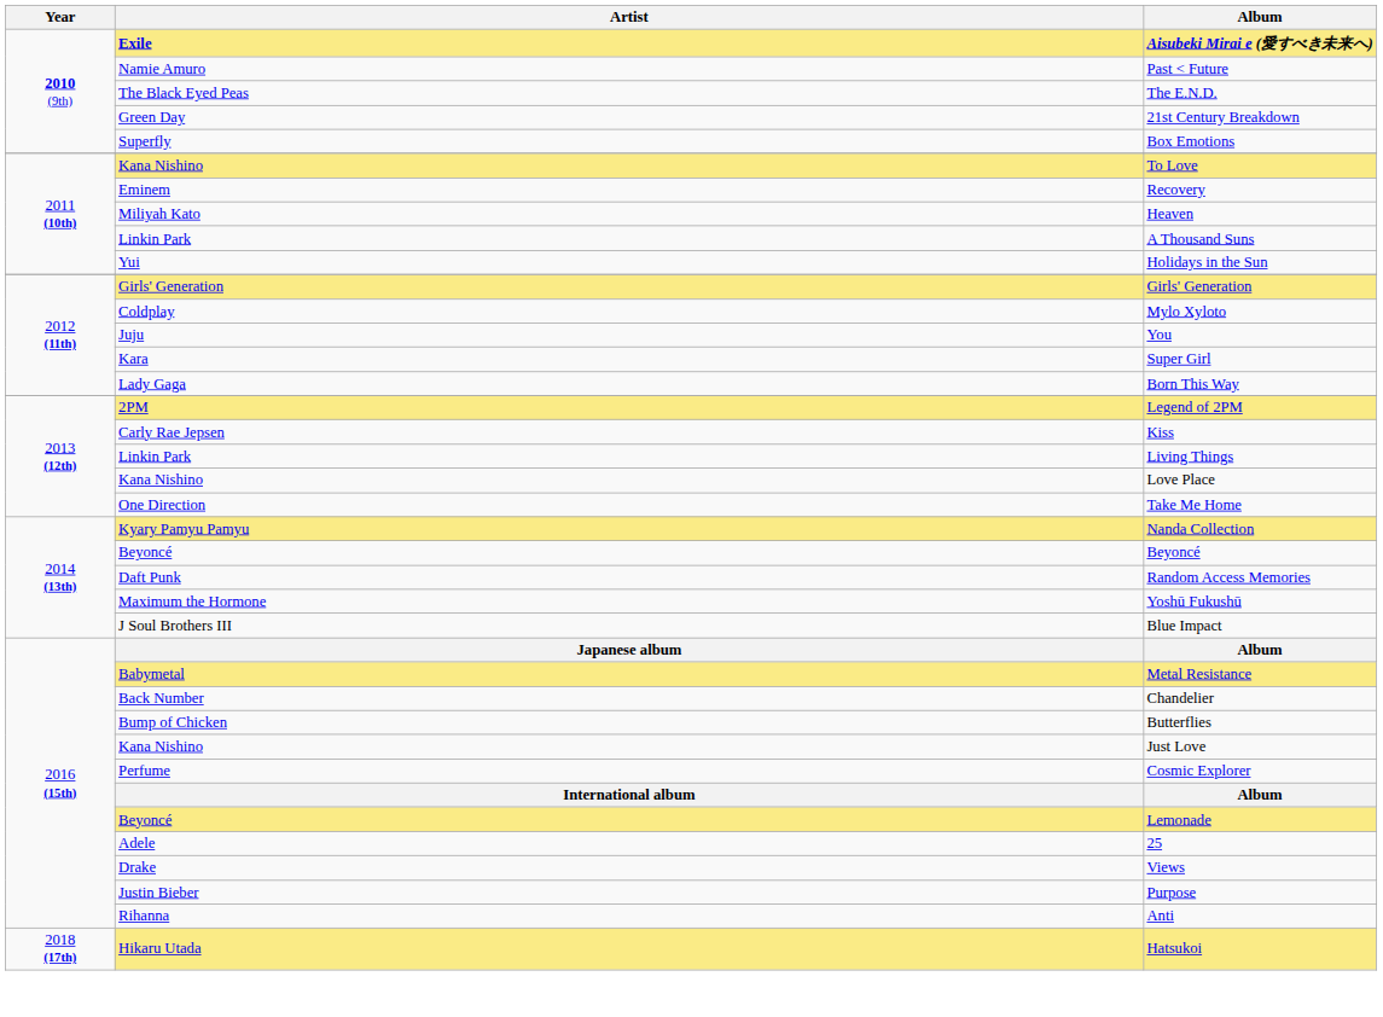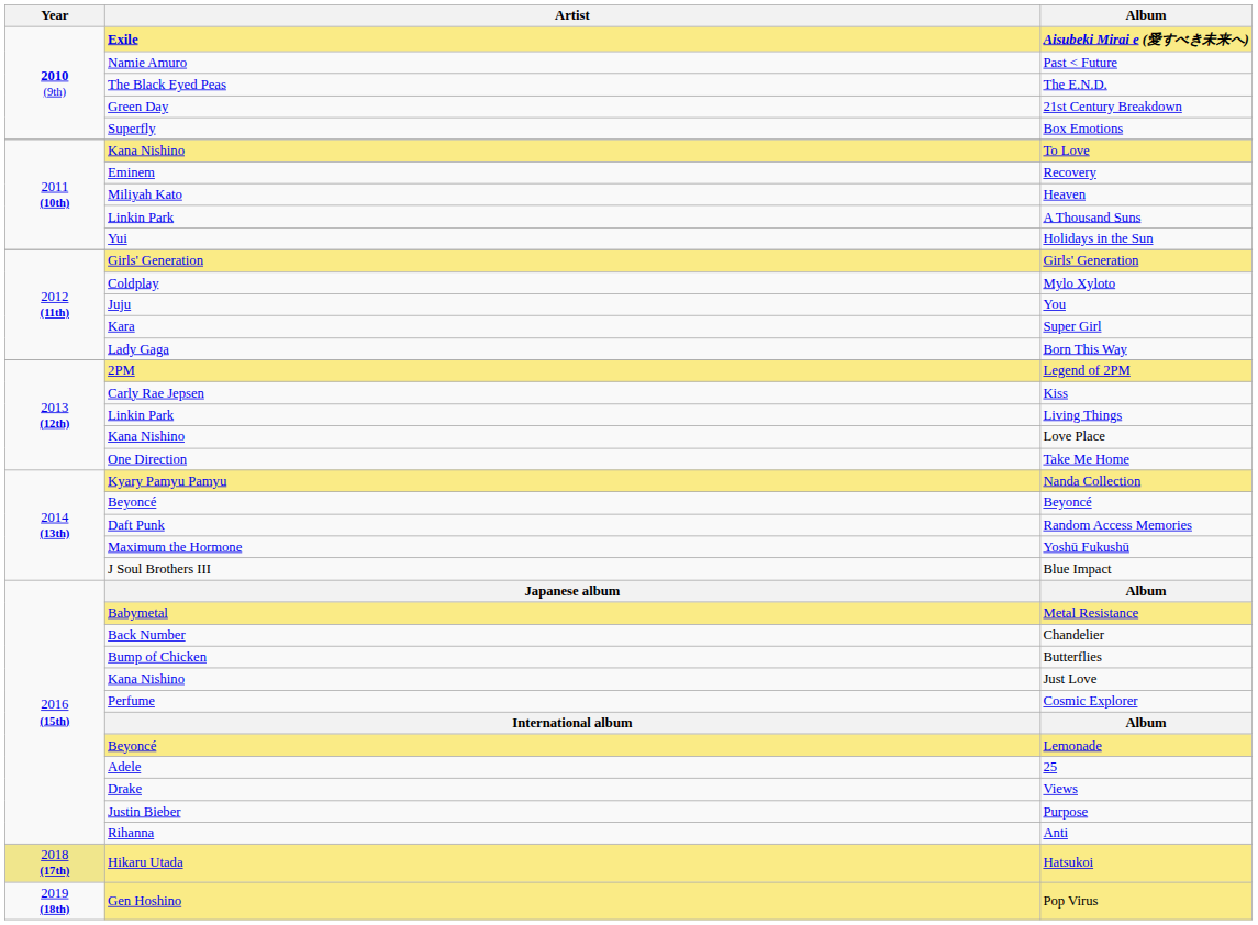Hatsukoi | Year: no background -> khaki background
+ row: 2019 (18th) | Gen Hoshino | Pop Virus
